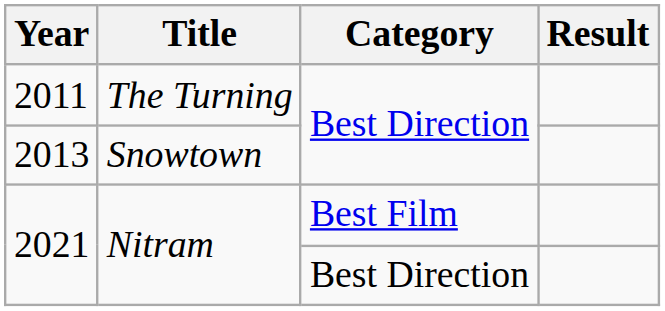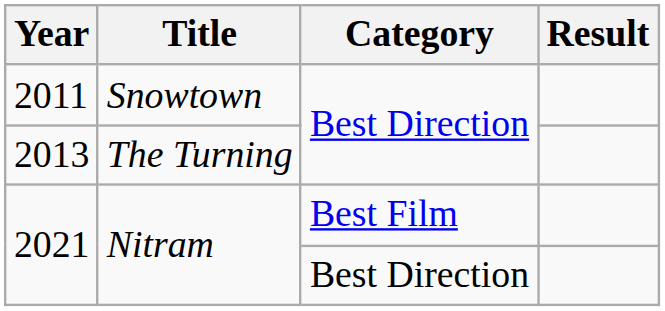2011 | Title: The Turning -> Snowtown
2013 | Title: Snowtown -> The Turning
